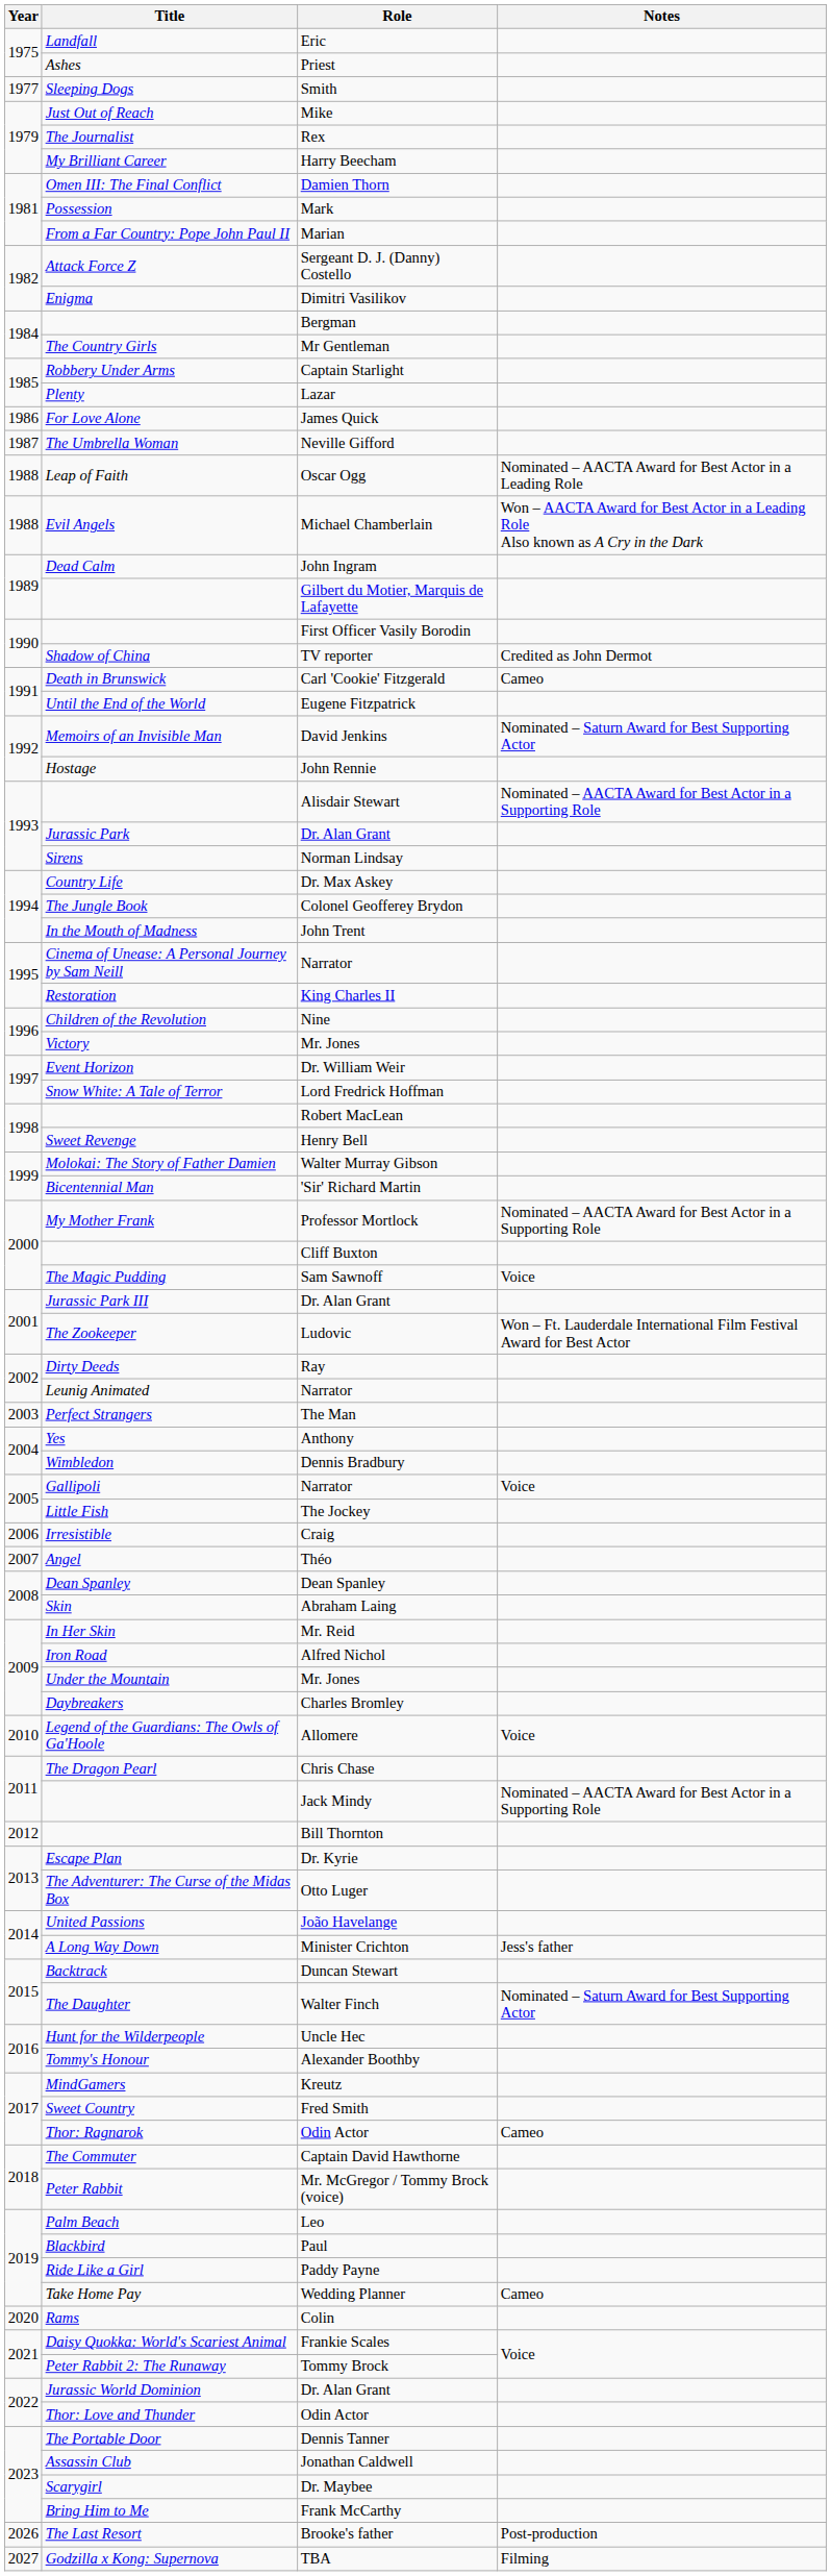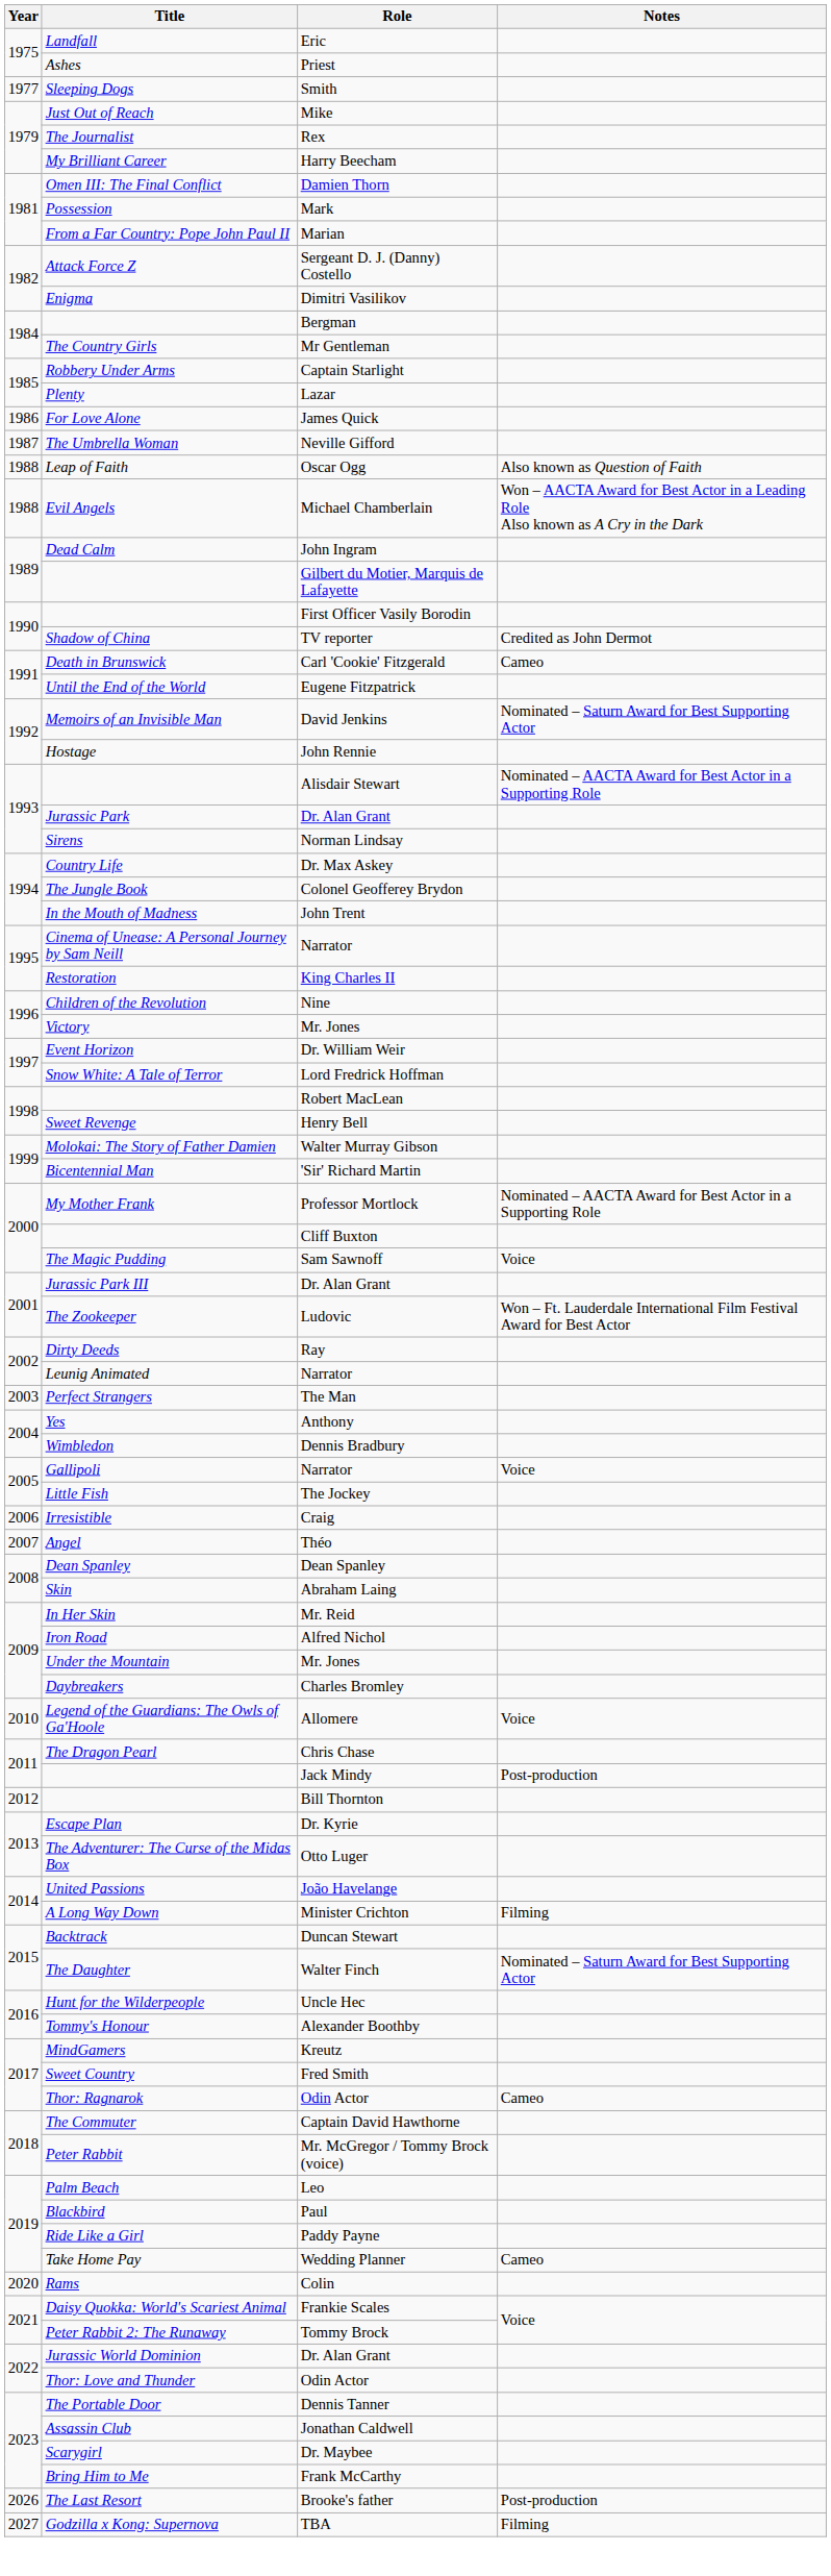Oscar Ogg | Notes: Nominated – AACTA Award for Best Actor in a Leading Role -> Also known as Question of Faith
Jack Mindy | Notes: Nominated – AACTA Award for Best Actor in a Supporting Role -> Post-production
Minister Crichton | Notes: Jess's father -> Filming
